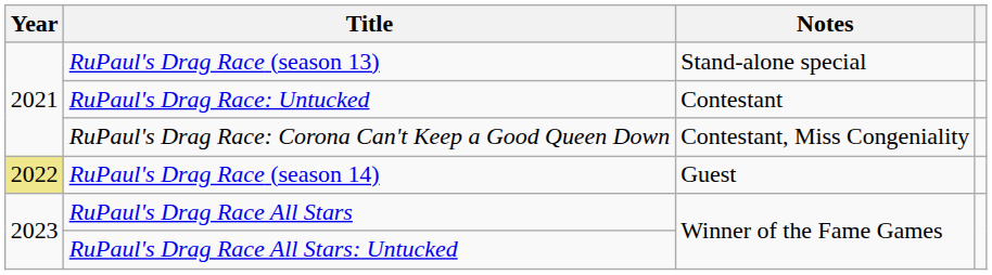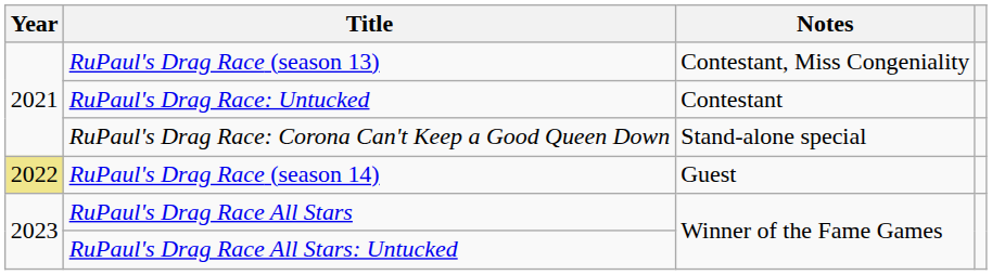RuPaul's Drag Race (season 13) | Notes: Stand-alone special -> Contestant, Miss Congeniality
RuPaul's Drag Race: Corona Can't Keep a Good Queen Down | Notes: Contestant, Miss Congeniality -> Stand-alone special
